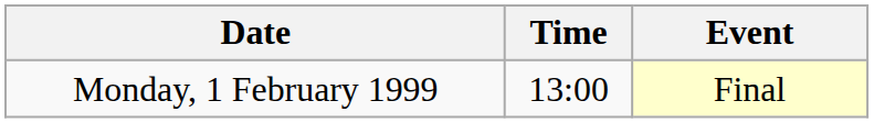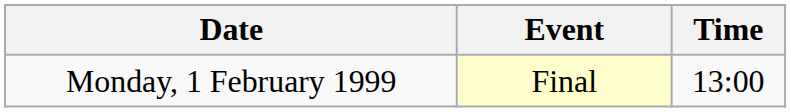columns swapped: Time <-> Event
